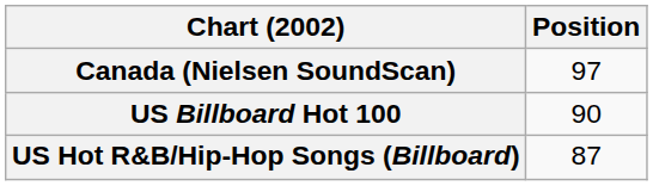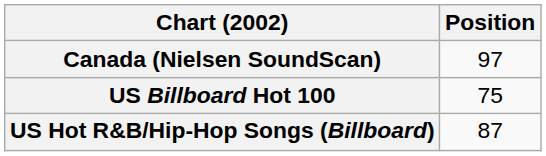US Billboard Hot 100 | Position: 90 -> 75
